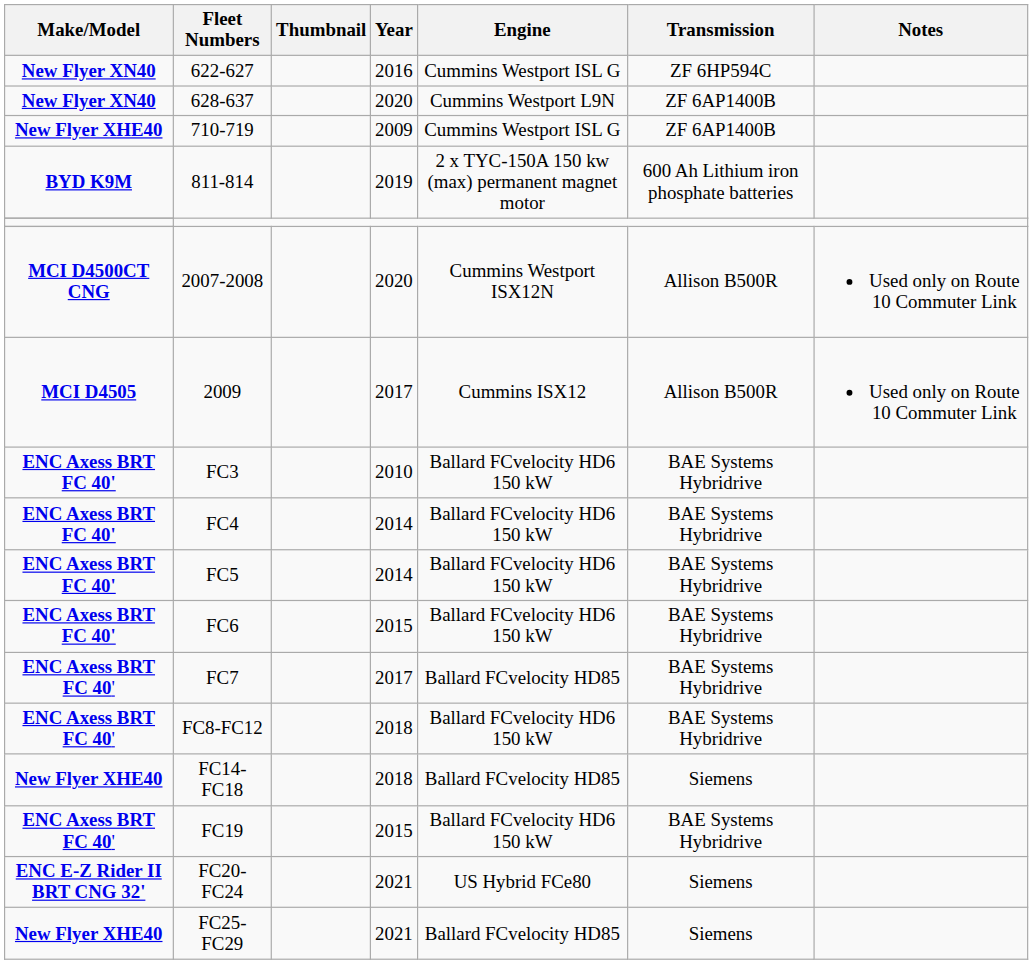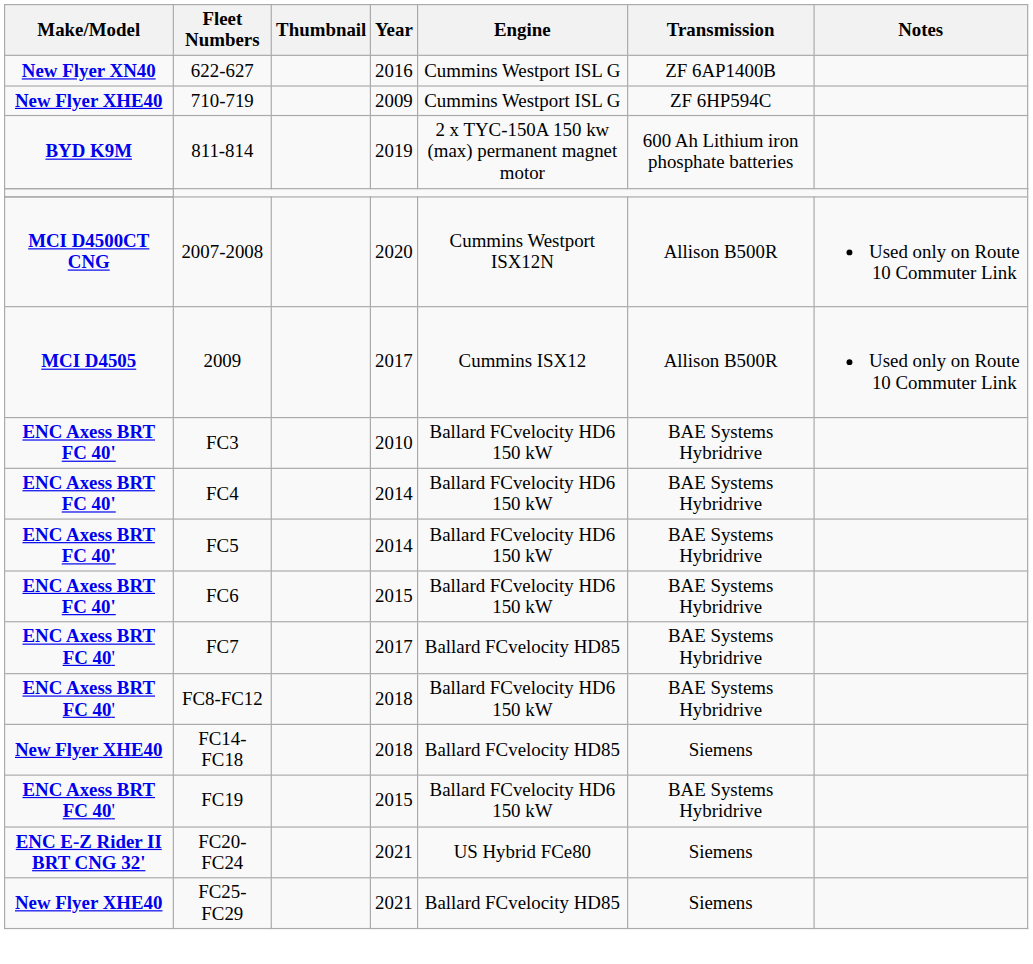622-627 | Transmission: ZF 6HP594C -> ZF 6AP1400B
- row: New Flyer XN40 | 628-637 | 2020 | Cummins Westport L9N | ZF 6AP1400B
710-719 | Transmission: ZF 6AP1400B -> ZF 6HP594C
